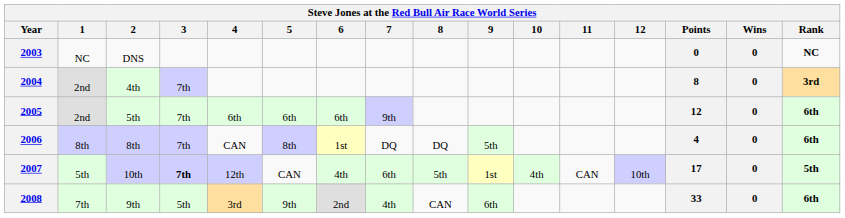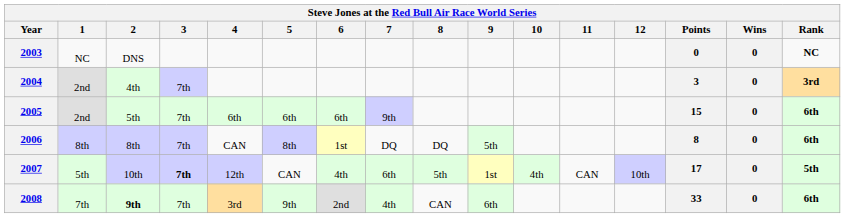2004 | Points: 8 -> 3
2005 | Points: 12 -> 15
2006 | Points: 4 -> 8
2008 | 2: normal -> bold
2008 | 3: 5th -> 7th
